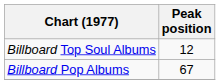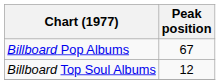rows swapped: Billboard Pop Albums <-> Billboard Top Soul Albums
